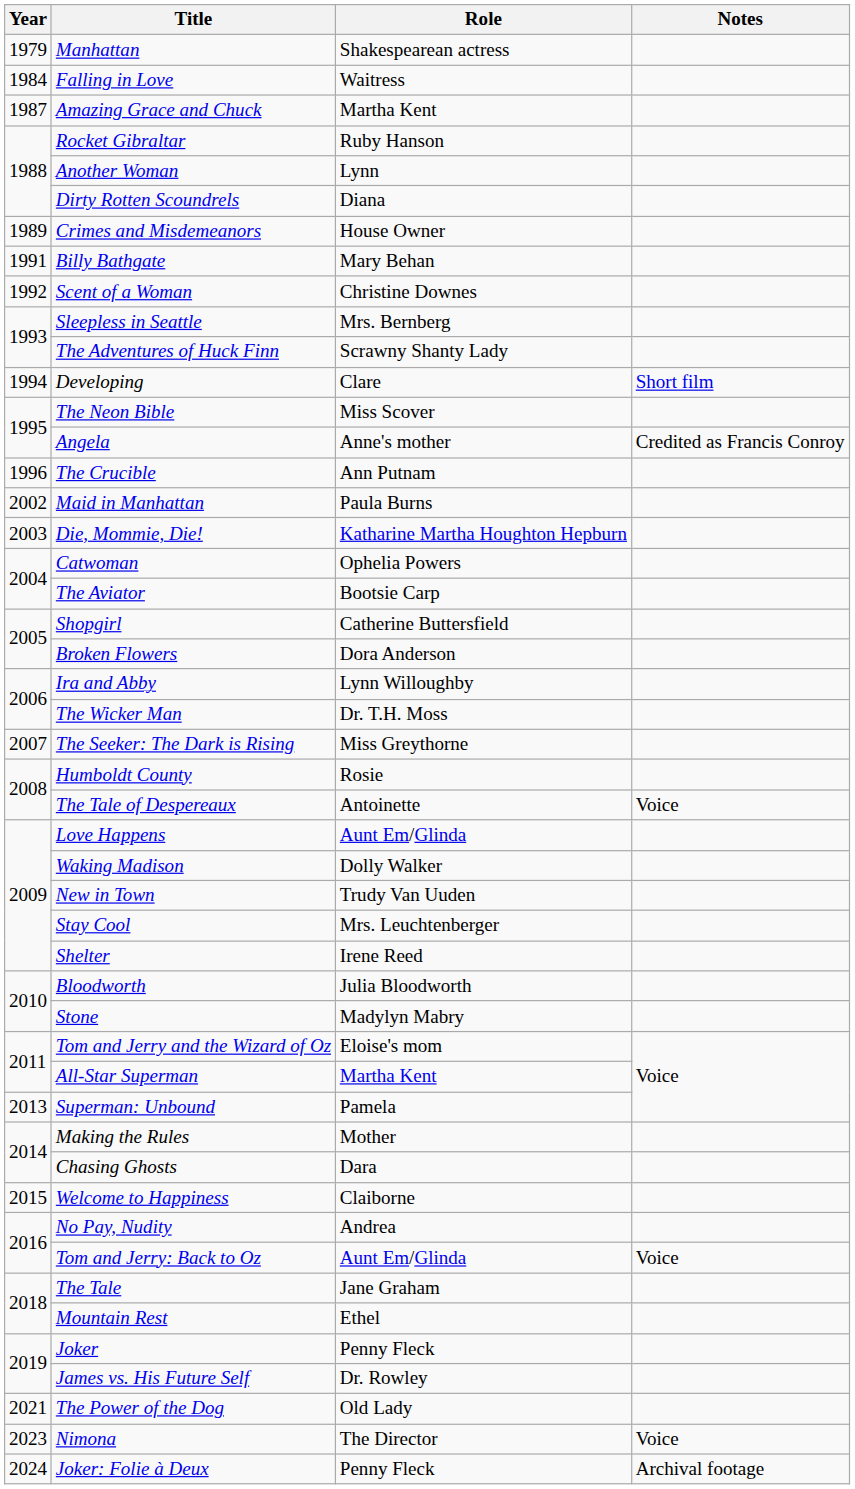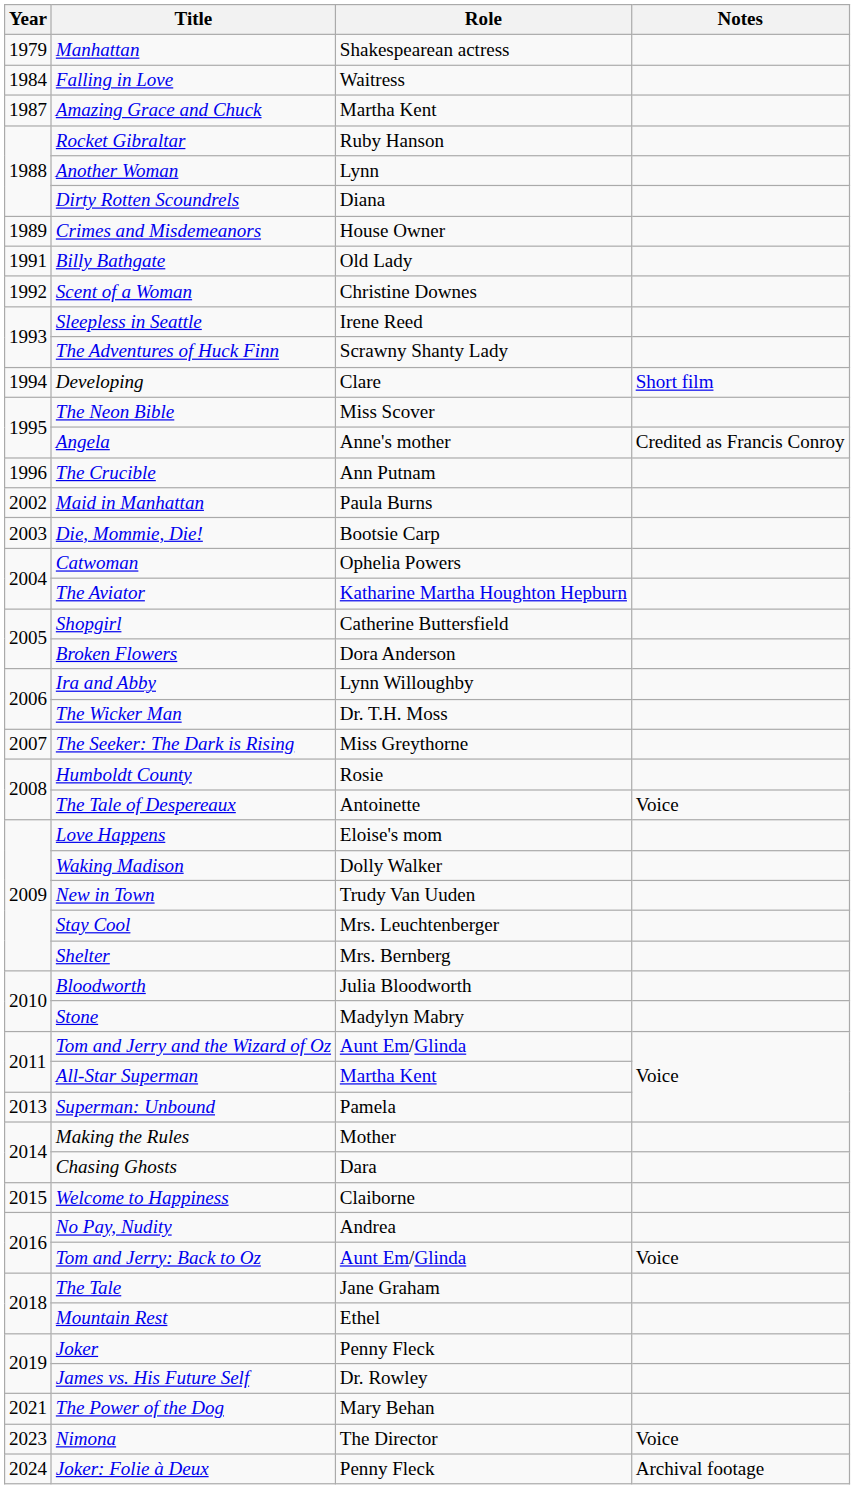Billy Bathgate | Role: Mary Behan -> Old Lady
Sleepless in Seattle | Role: Mrs. Bernberg -> Irene Reed
Die, Mommie, Die! | Role: Katharine Martha Houghton Hepburn -> Bootsie Carp
The Aviator | Role: Bootsie Carp -> Katharine Martha Houghton Hepburn
Love Happens | Role: Aunt Em/Glinda -> Eloise's mom
Shelter | Role: Irene Reed -> Mrs. Bernberg
Tom and Jerry and the Wizard of Oz | Role: Eloise's mom -> Aunt Em/Glinda
The Power of the Dog | Role: Old Lady -> Mary Behan
